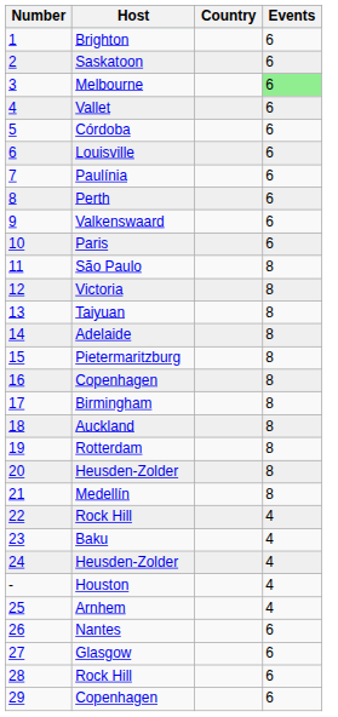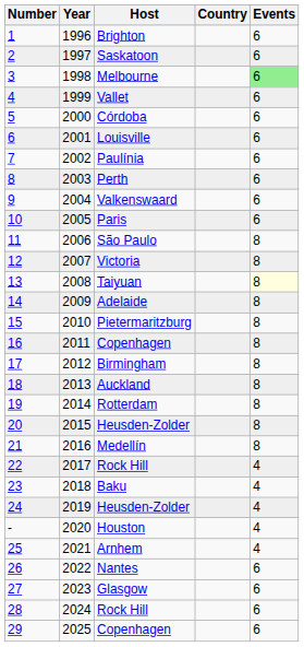+ column: Year | 1996 | 1997 | 1998 | 1999 | 2000 | 2001 | 2002 | 2003 | 2004 | 2005 | 2006 | 2007 | 2008 | 2009 | 2010 | 2011 | 2012 | 2013 | 2014 | 2015 | 2016 | 2017 | 2018 | 2019 | 2020 | 2021 | 2022 | 2023 | 2024 | 2025
Taiyuan | Events: no background -> lightyellow background
